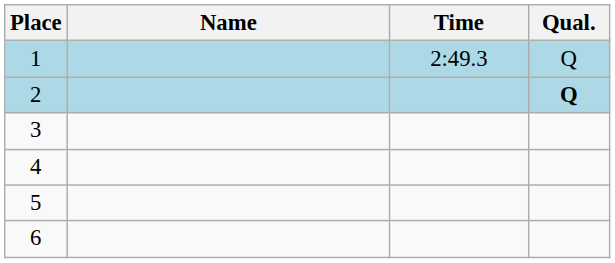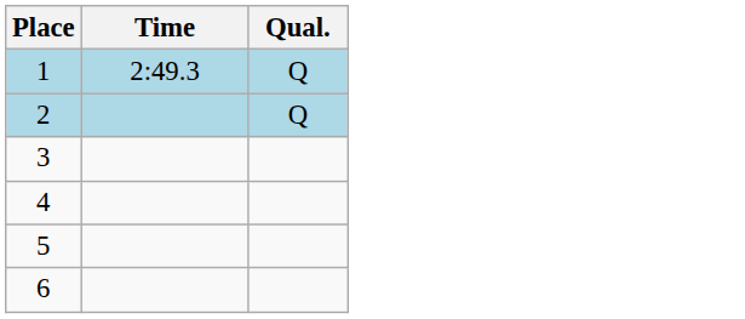- column: Name
2 | Qual.: bold -> normal
